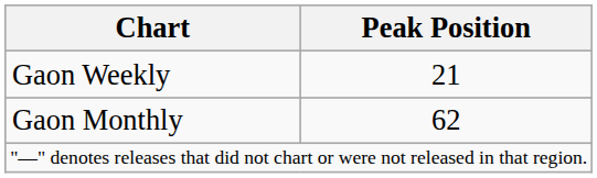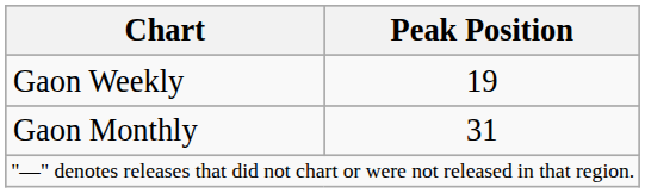Gaon Weekly | Peak Position: 21 -> 19
Gaon Monthly | Peak Position: 62 -> 31
